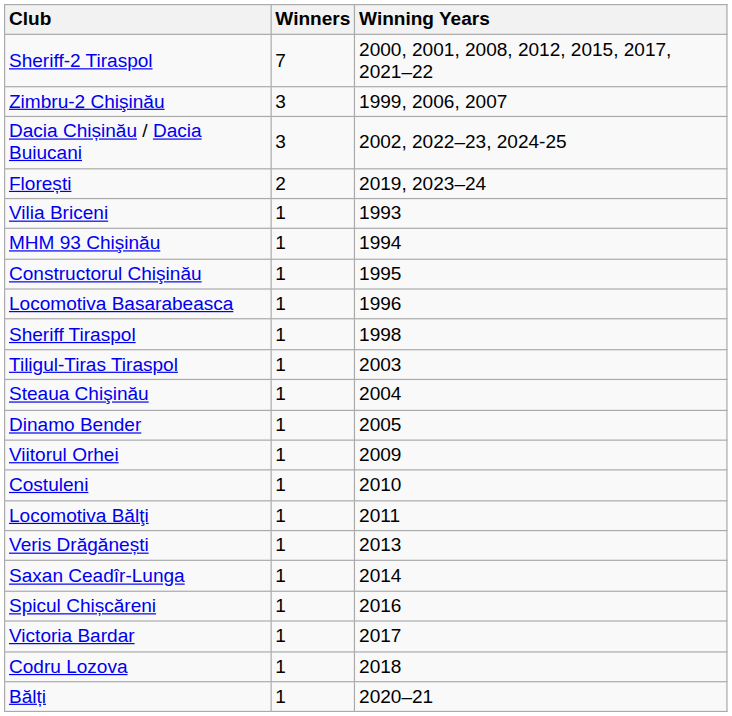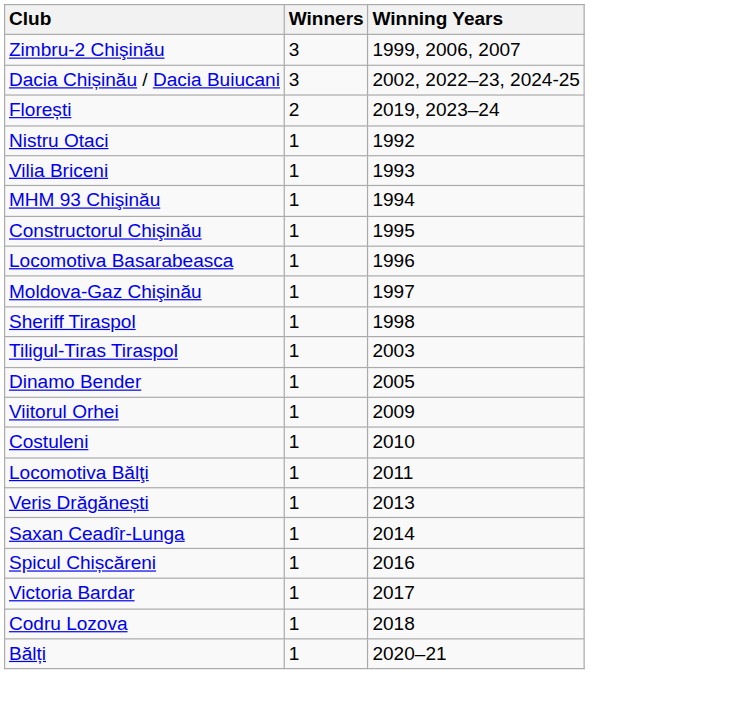- row: Sheriff-2 Tiraspol | 7 | 2000, 2001, 2008, 2012, 2015, 2017, 2021–22
+ row: Nistru Otaci | 1 | 1992
+ row: Moldova-Gaz Chişinău | 1 | 1997
- row: Steaua Chişinău | 1 | 2004
